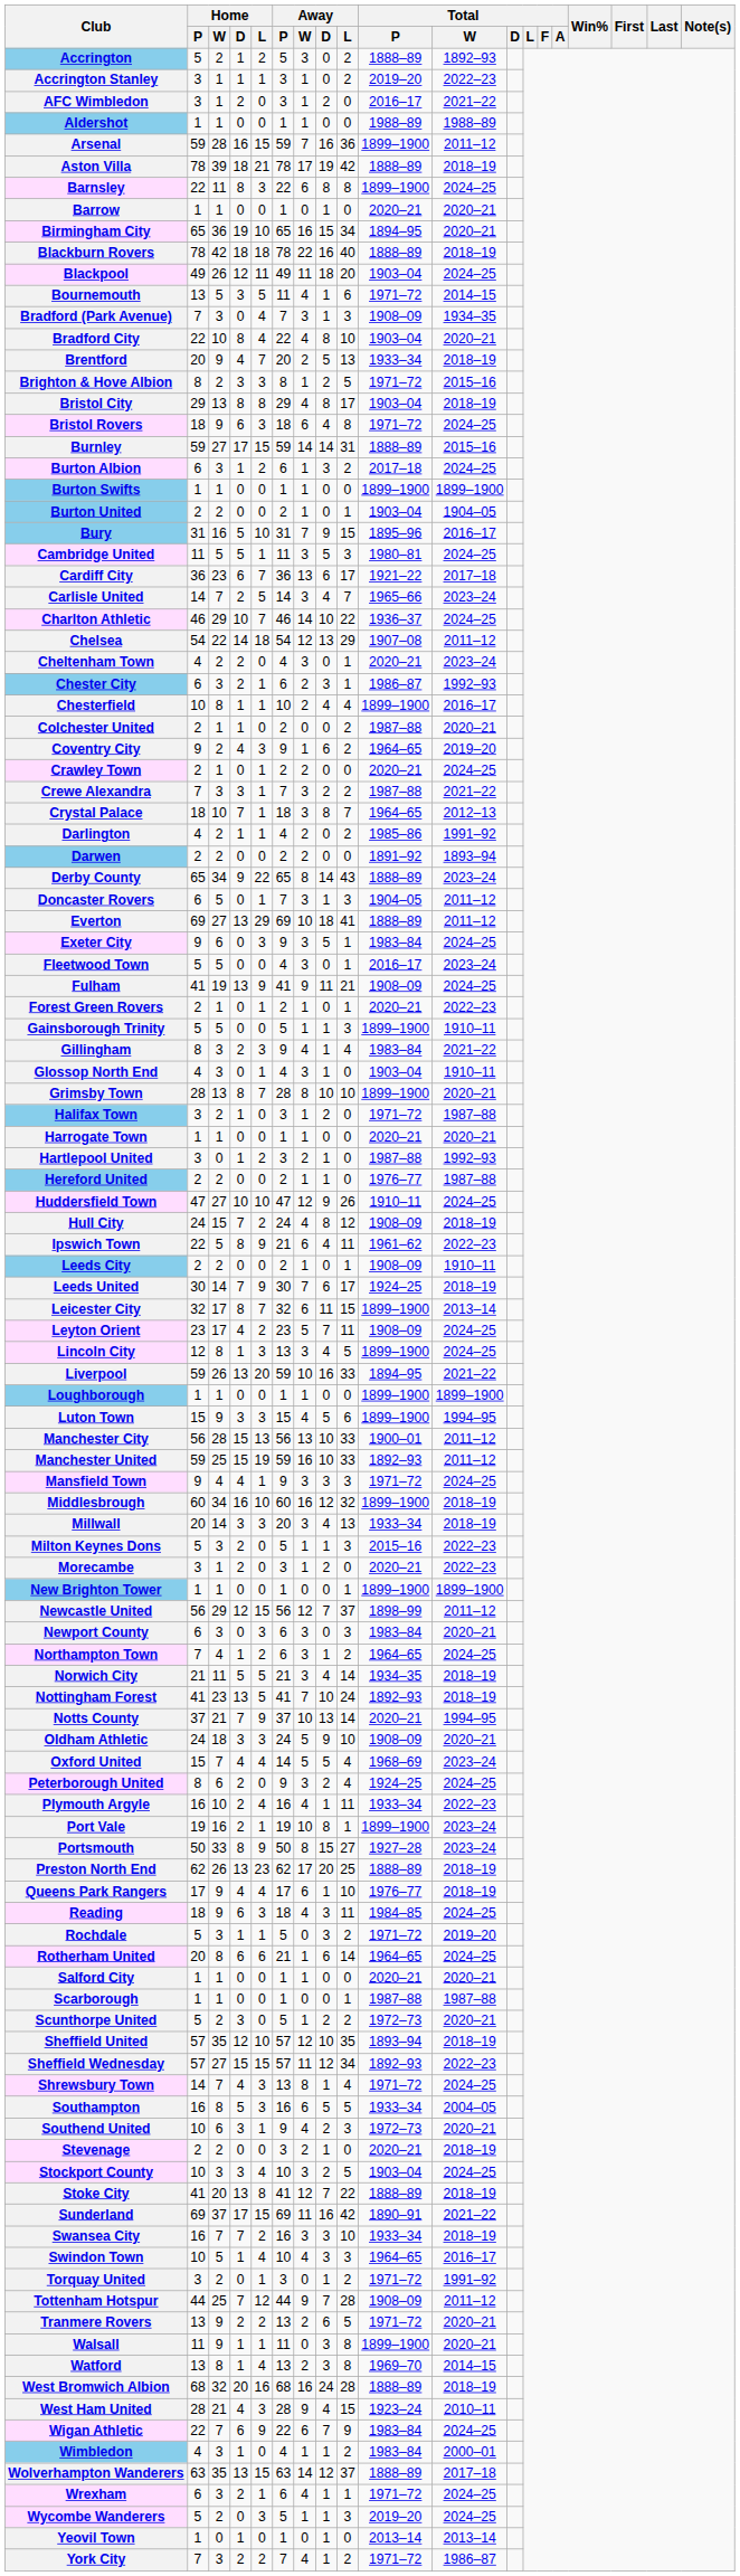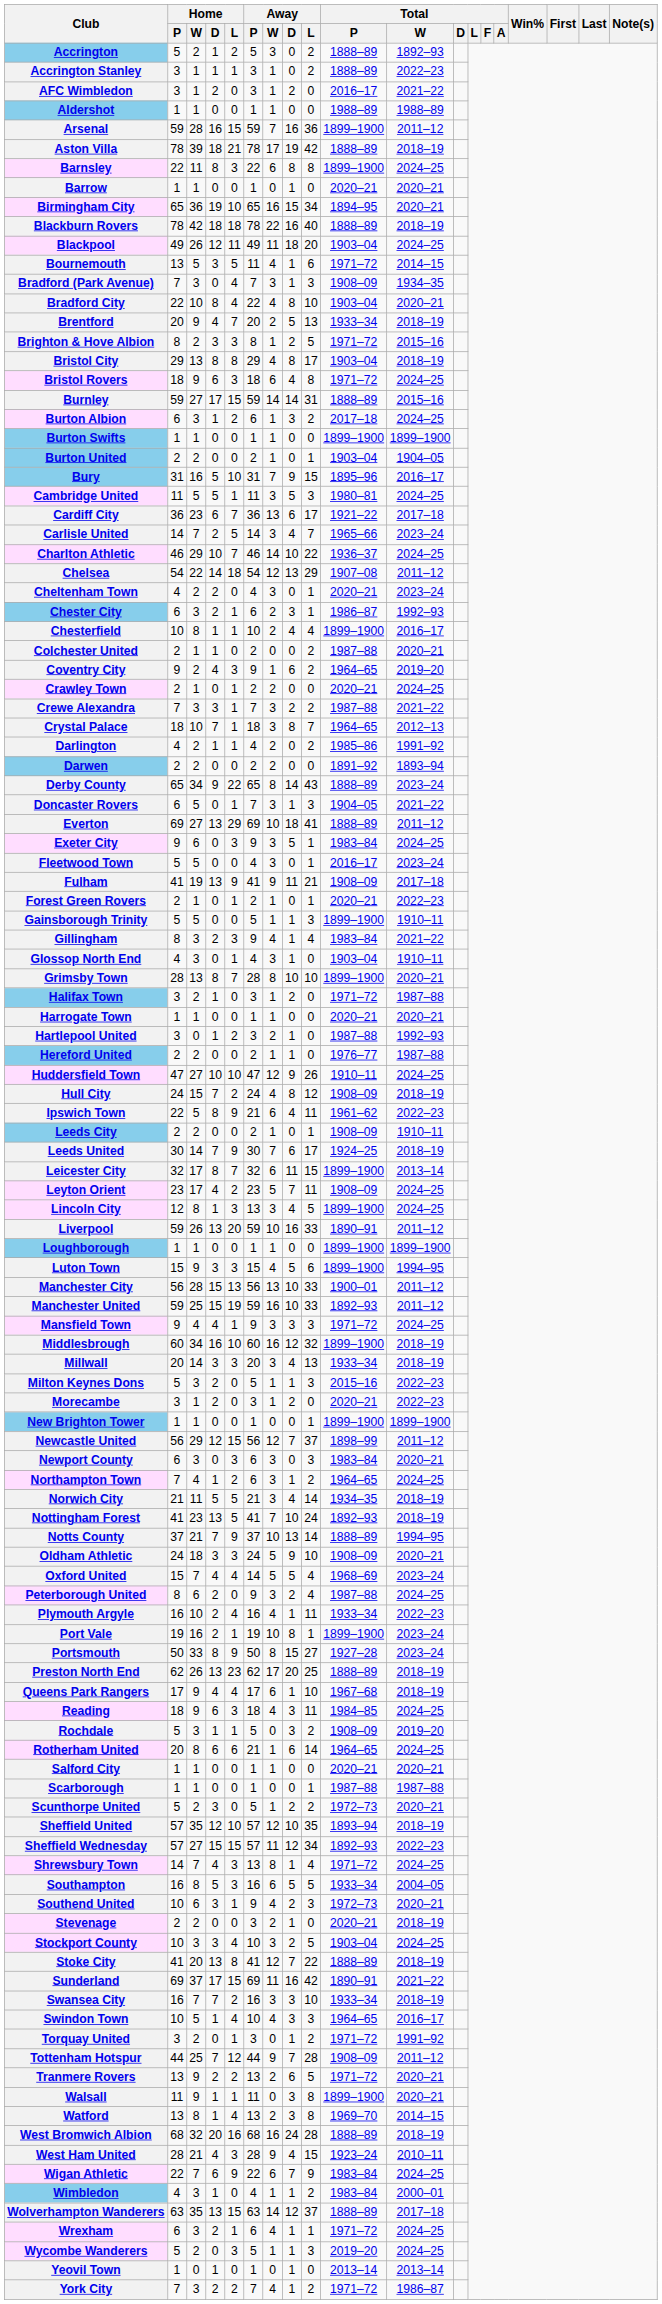Accrington Stanley | Total / P: 2019–20 -> 1888–89
Doncaster Rovers | Total / W: 2011–12 -> 2021–22
Fulham | Total / W: 2024–25 -> 2017–18
Liverpool | Total / P: 1894–95 -> 1890–91
Liverpool | Total / W: 2021–22 -> 2011–12
Notts County | Total / P: 2020–21 -> 1888–89
Peterborough United | Total / P: 1924–25 -> 1987–88
Queens Park Rangers | Total / P: 1976–77 -> 1967–68
Rochdale | Total / P: 1971–72 -> 1908–09
